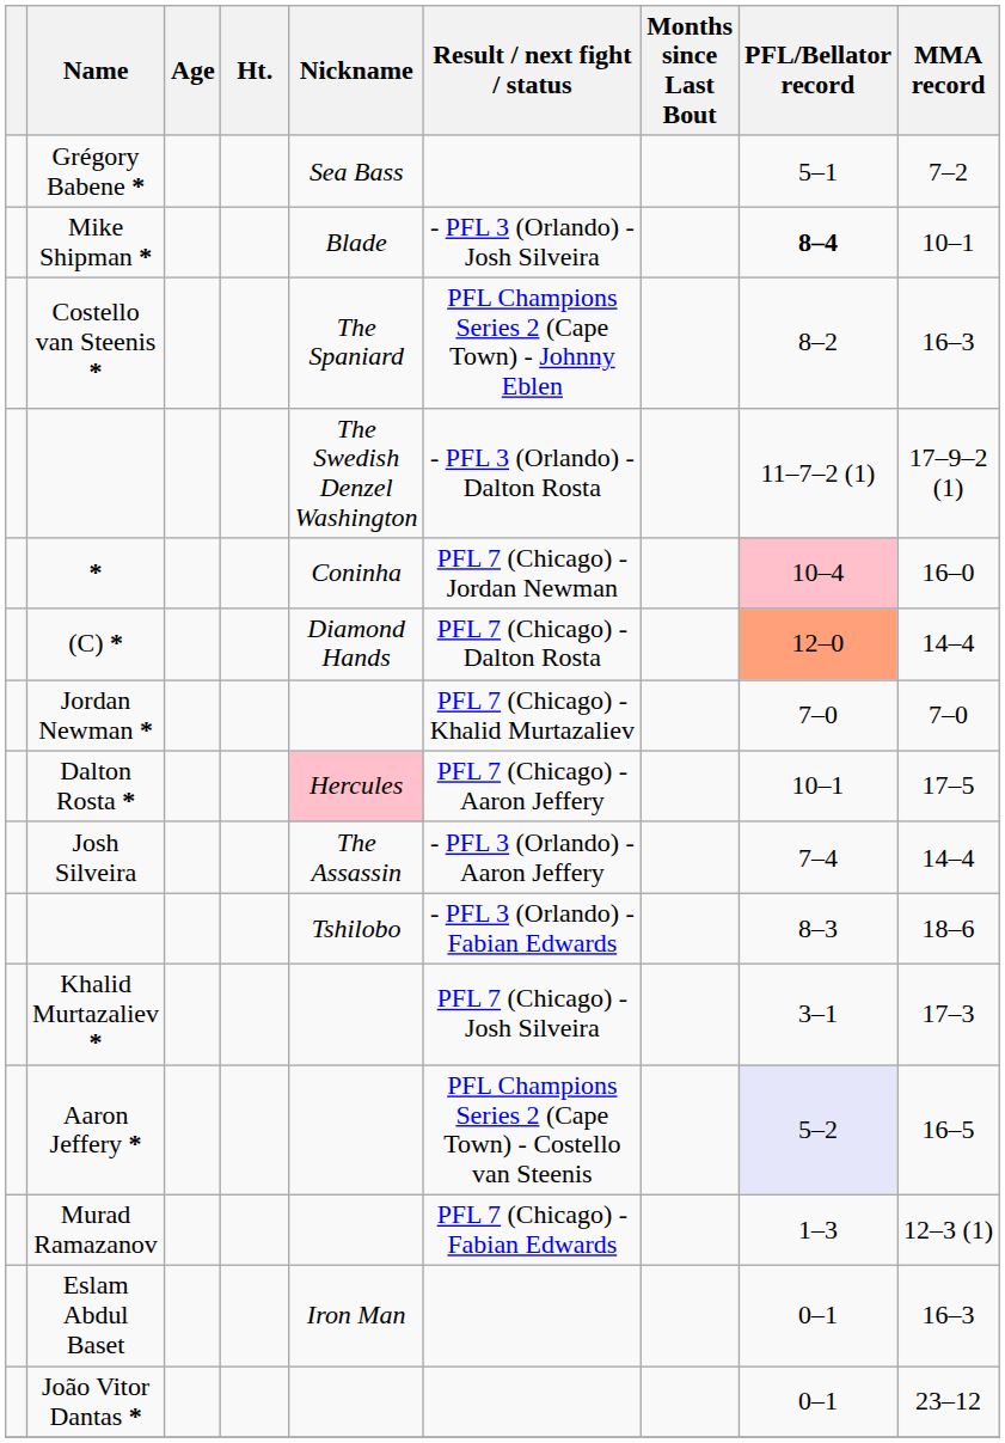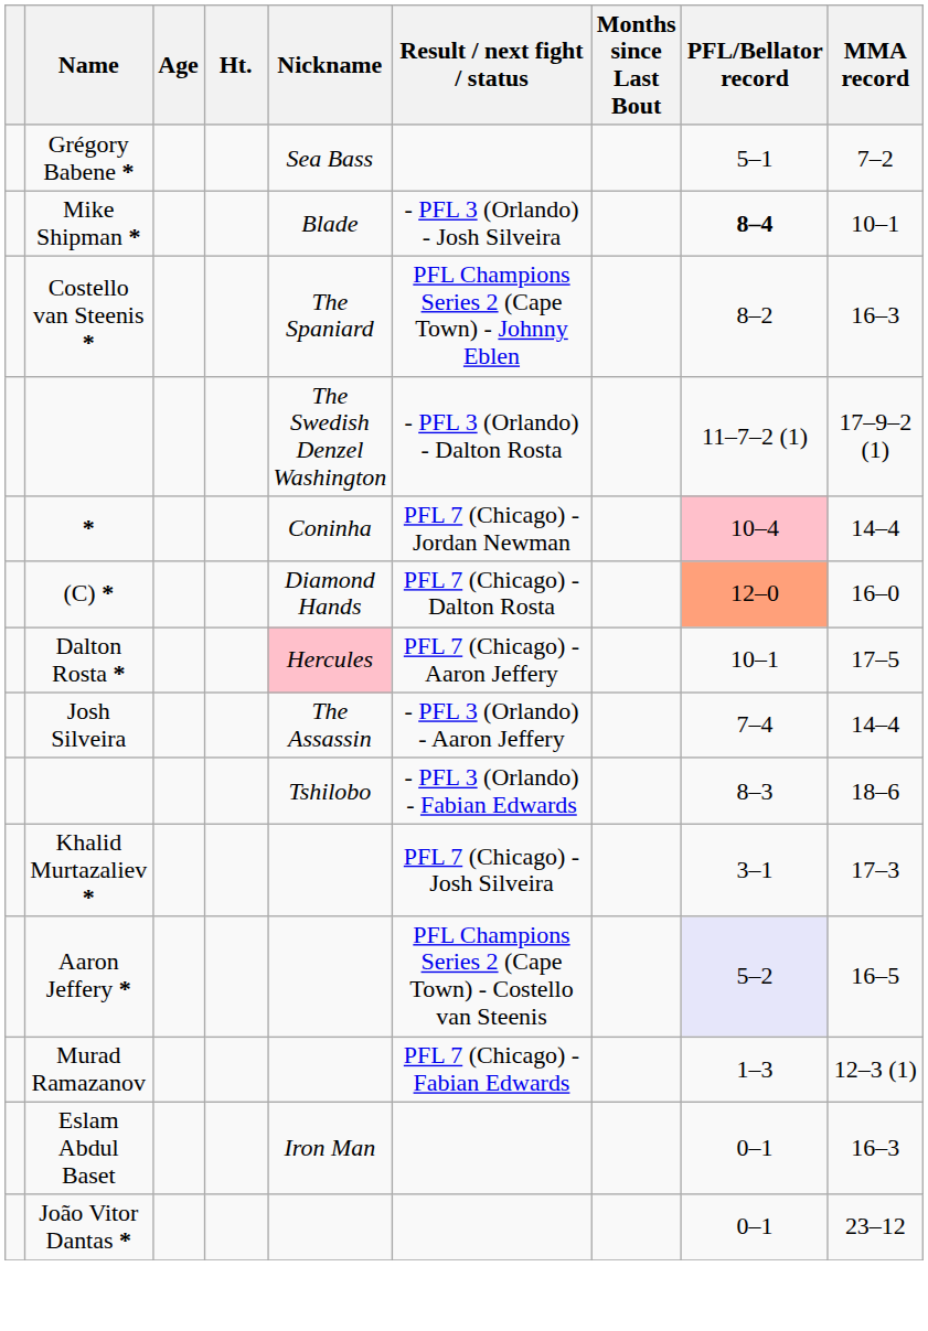* | MMA record: 16–0 -> 14–4
(C) * | MMA record: 14–4 -> 16–0
- row: Jordan Newman * | PFL 7 (Chicago) - Khalid Murtazaliev | 7–0 | 7–0
